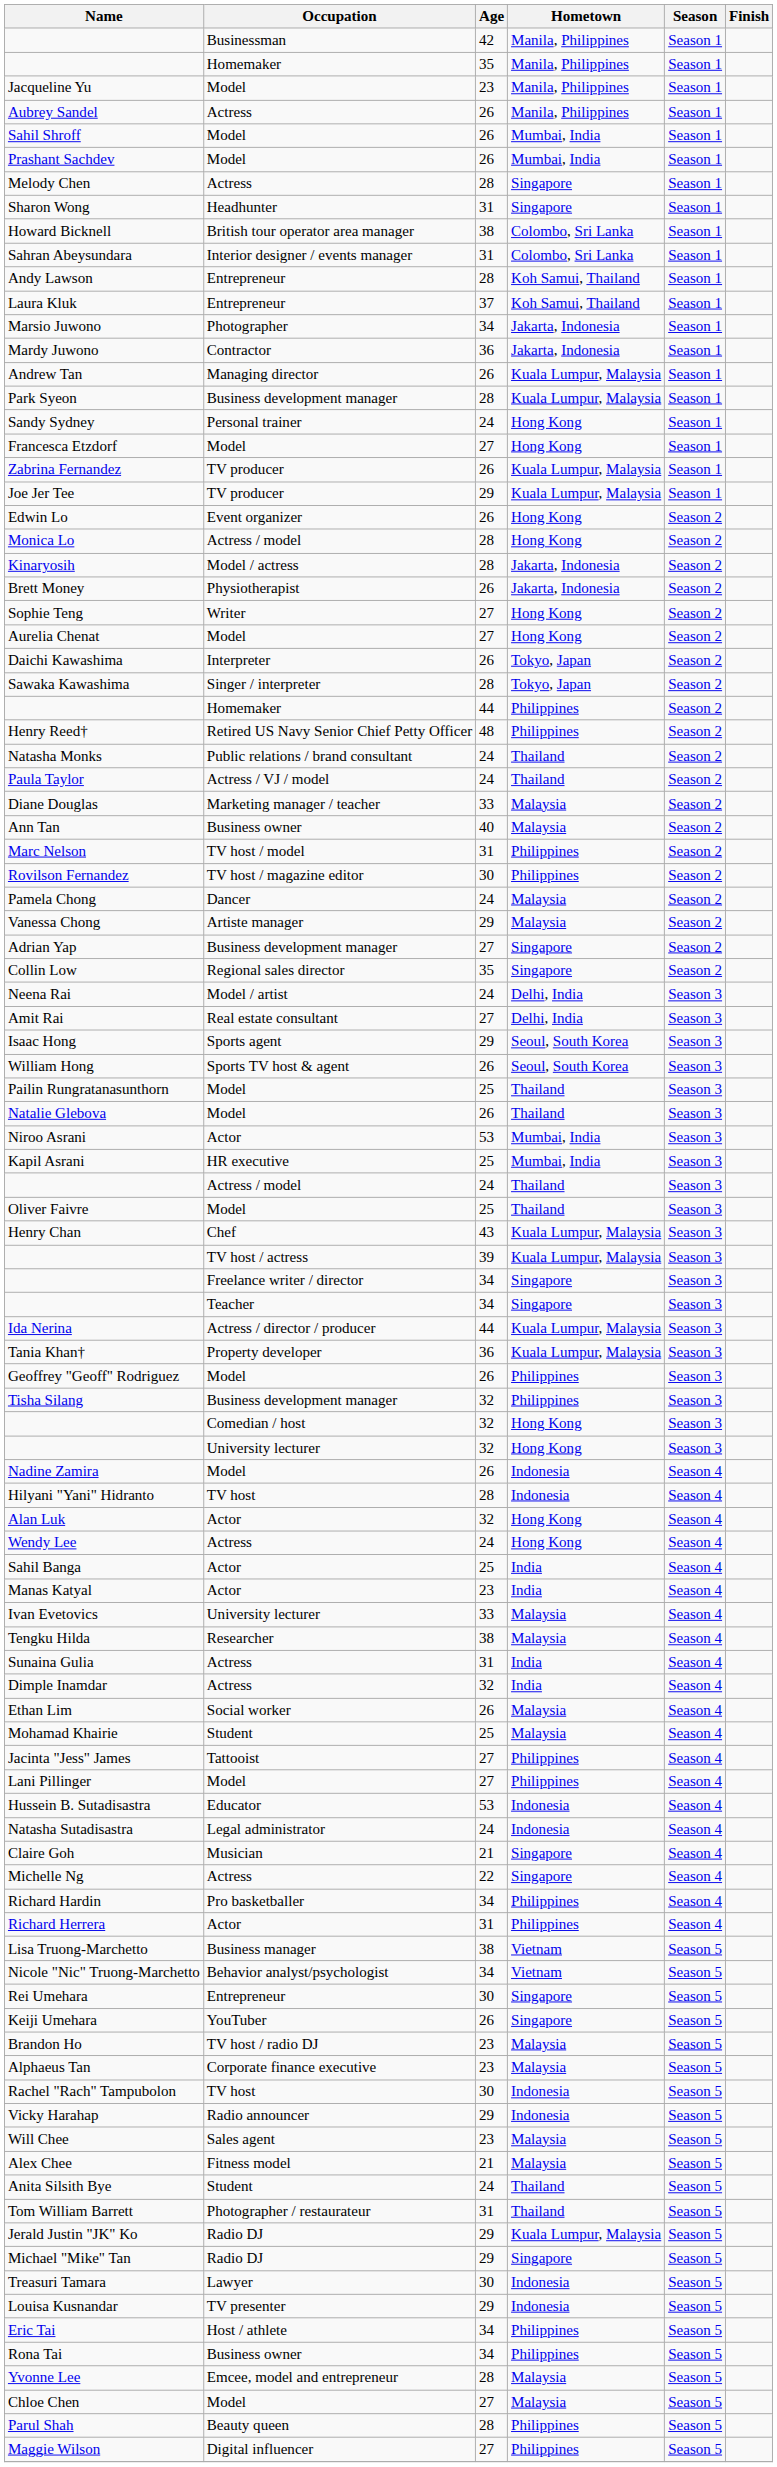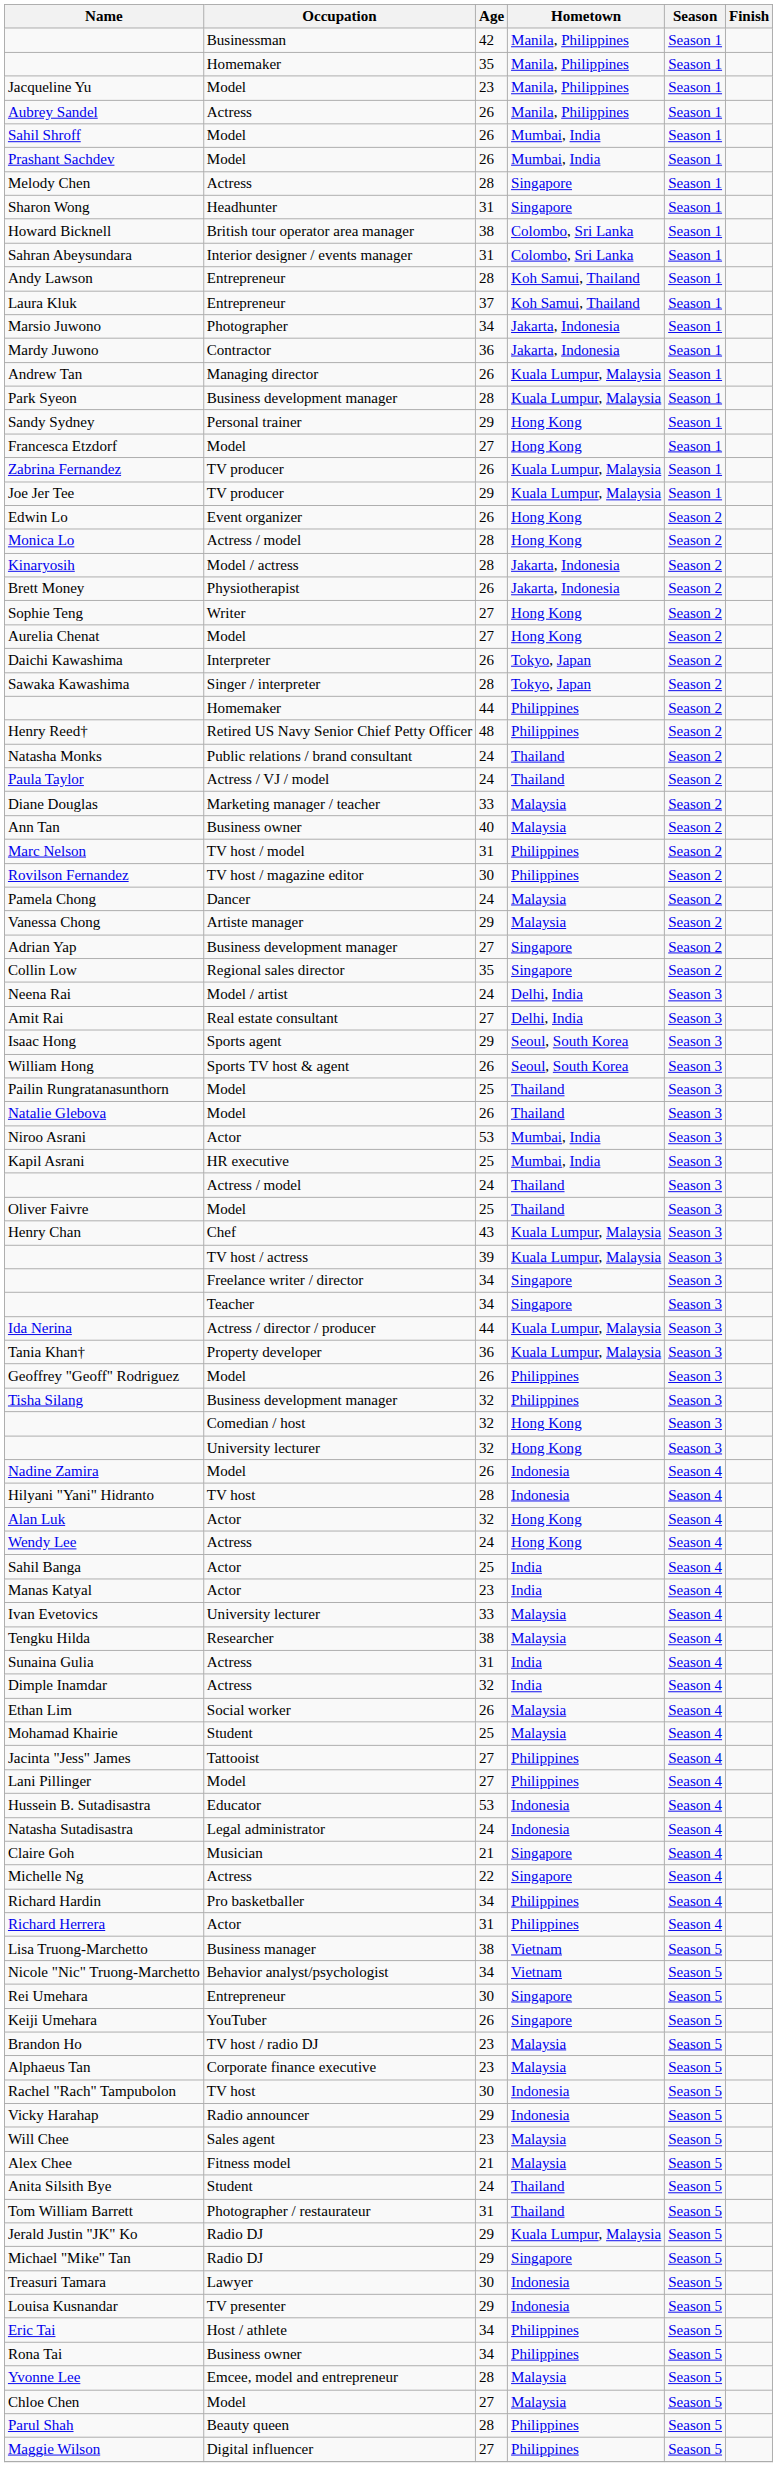Sandy Sydney | Age: 24 -> 29
